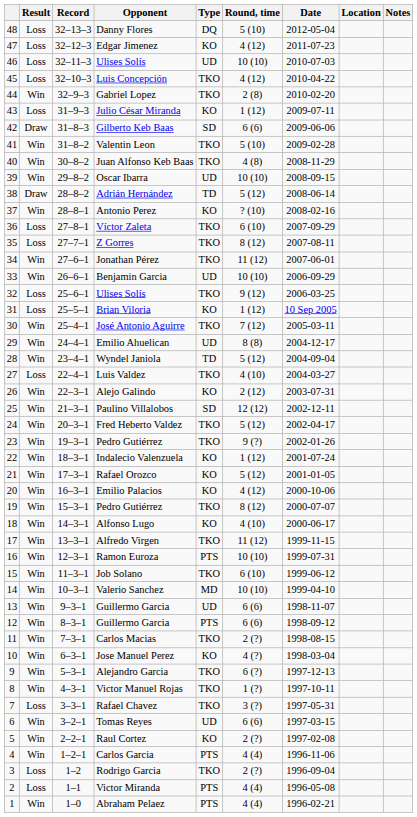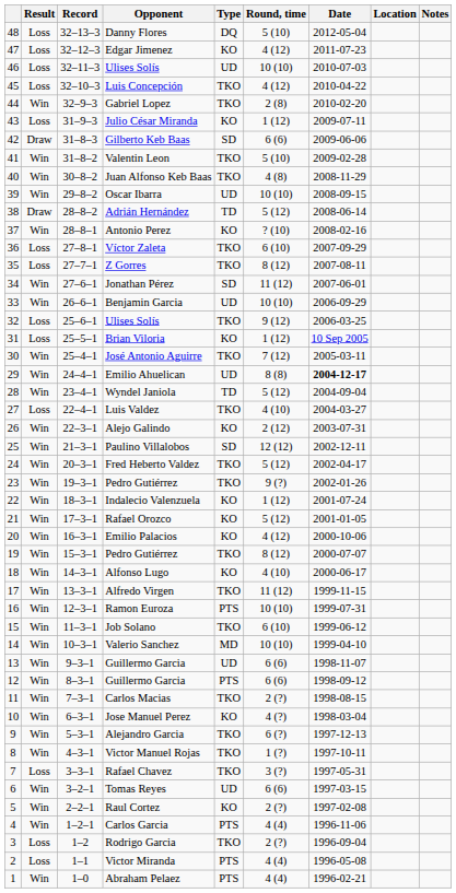Jonathan Pérez | Type: TKO -> SD
Emilio Ahuelican | Date: normal -> bold
